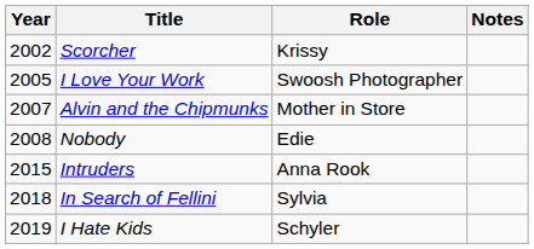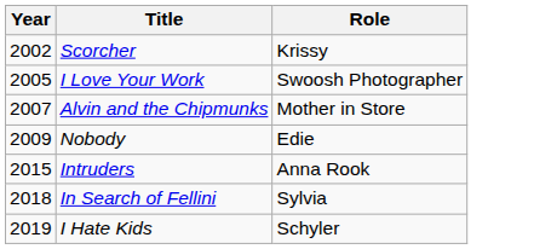- column: Notes
Nobody | Year: 2008 -> 2009
